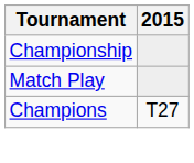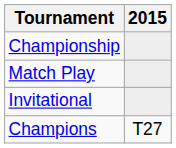+ row: Invitational
